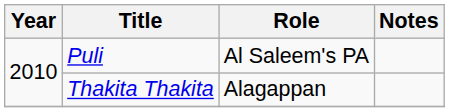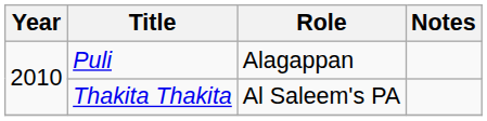Puli | Role: Al Saleem's PA -> Alagappan
Thakita Thakita | Role: Alagappan -> Al Saleem's PA
